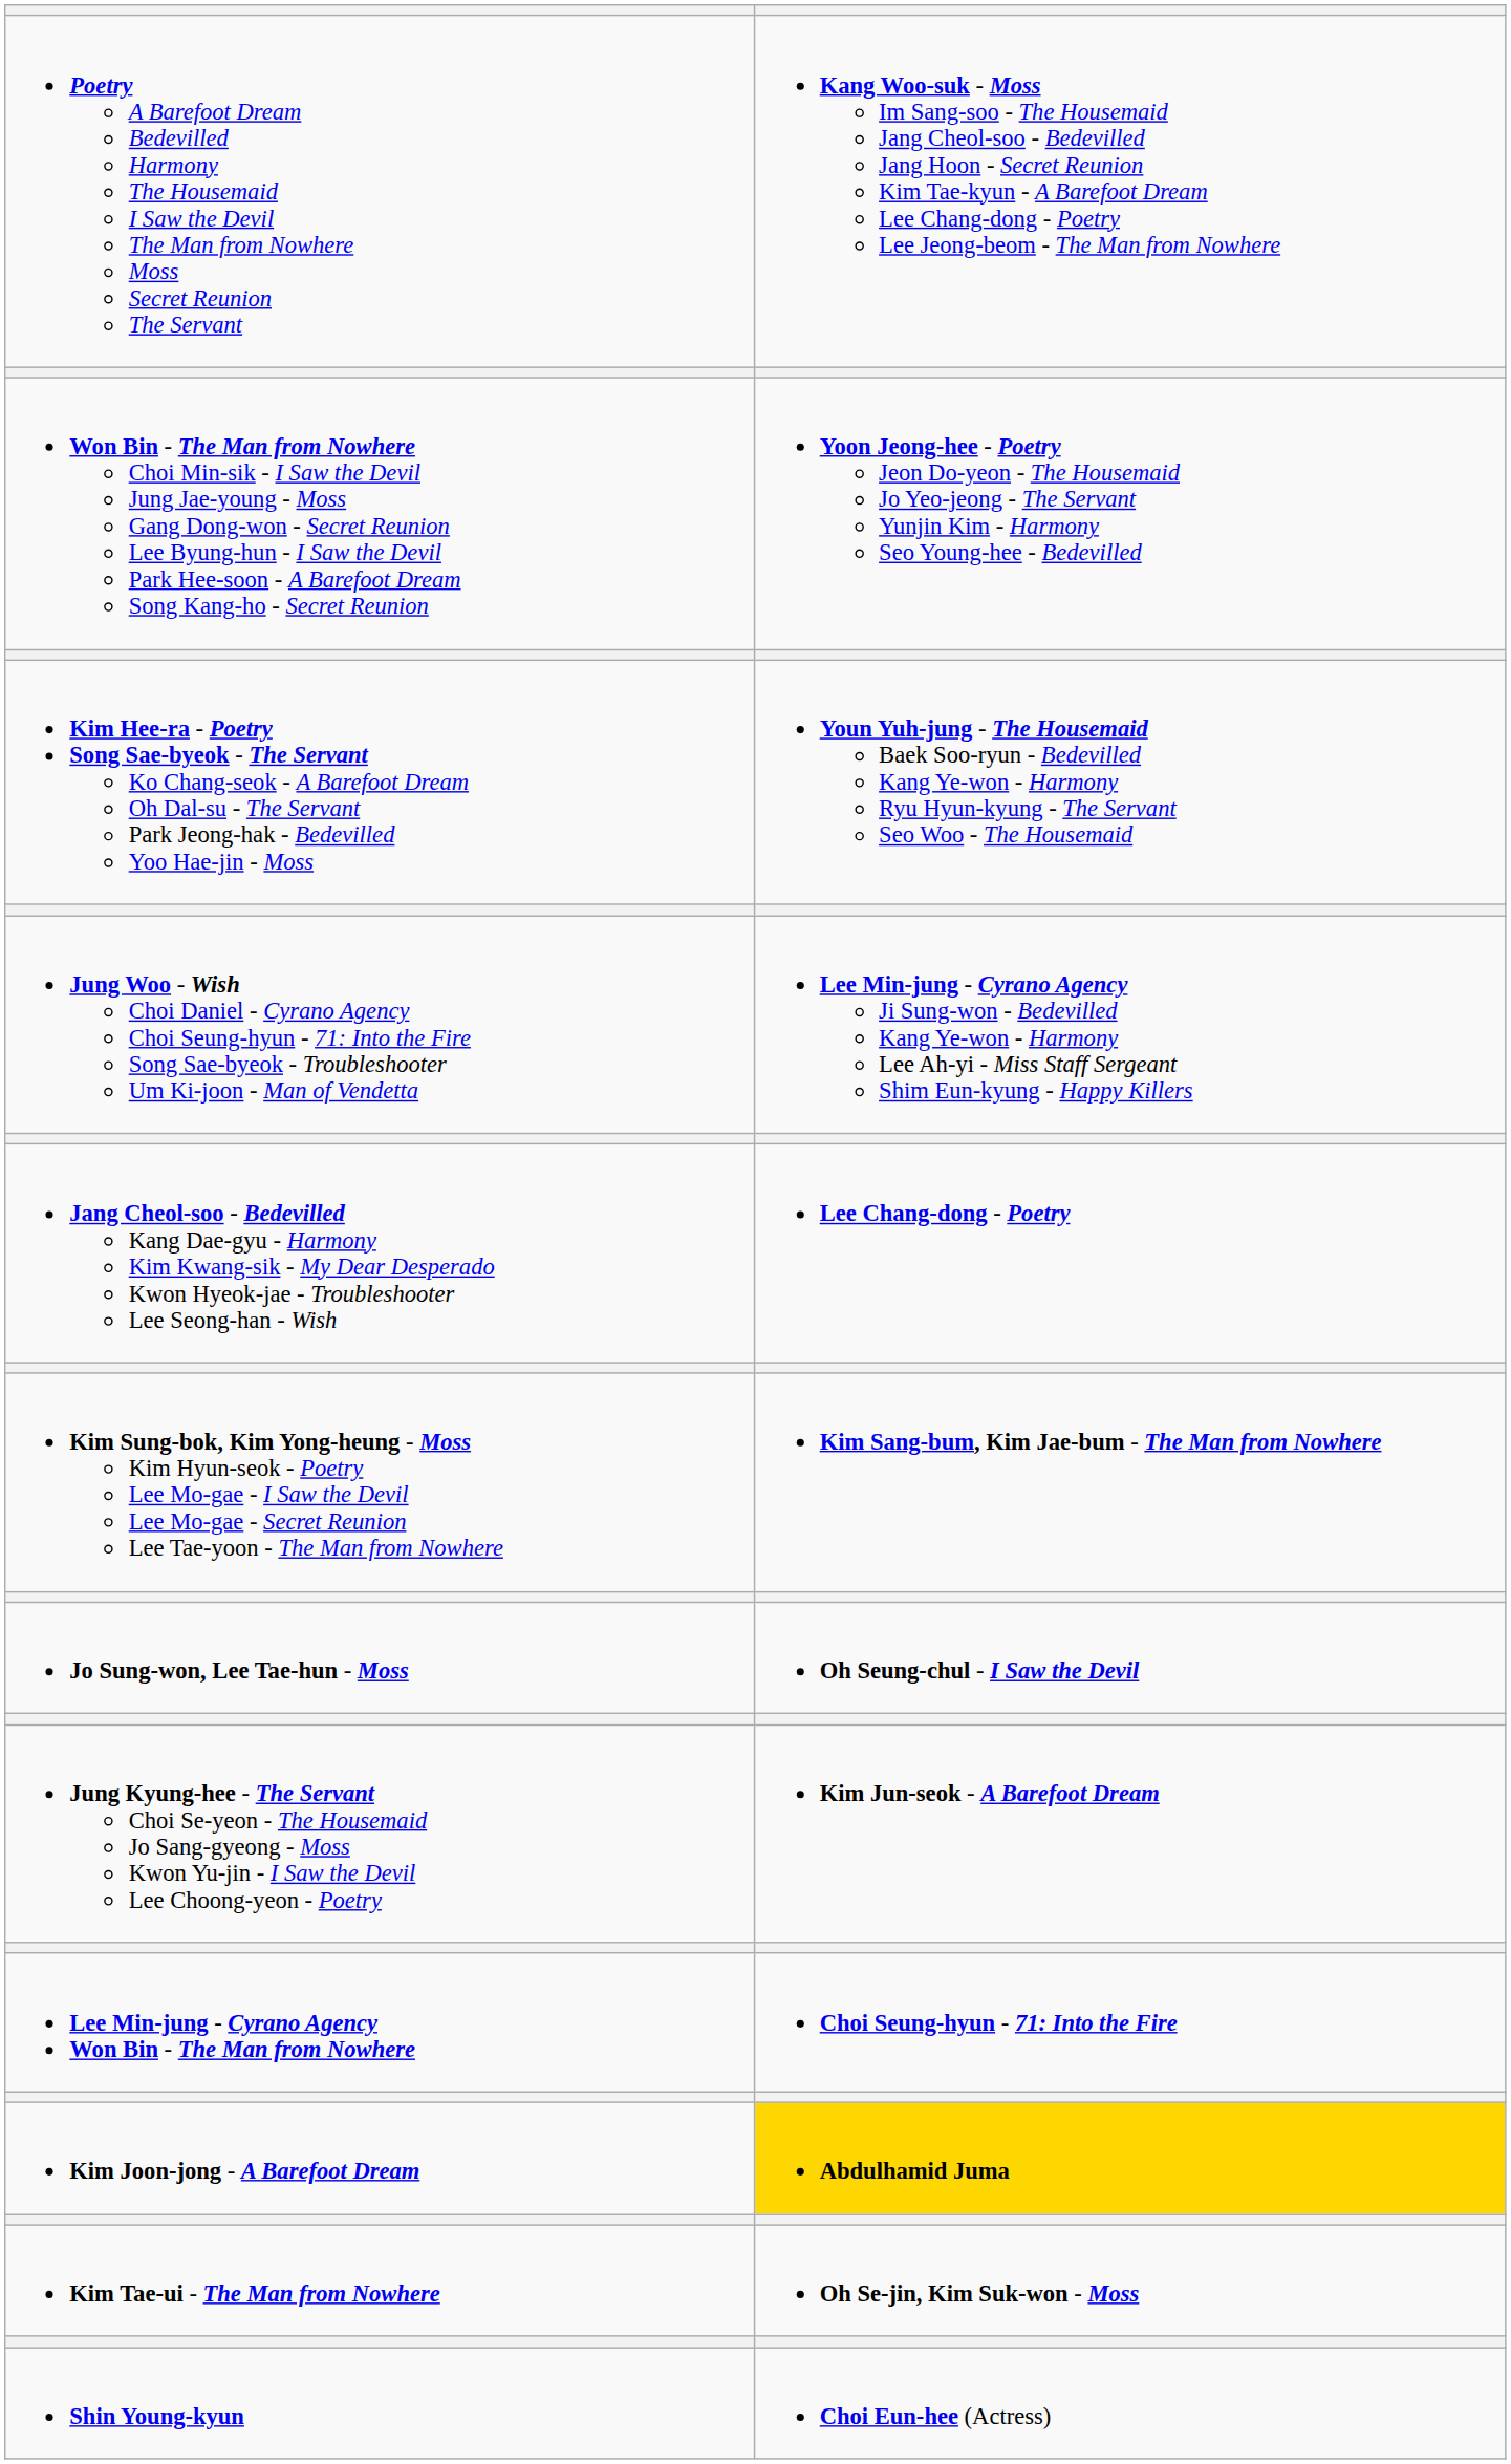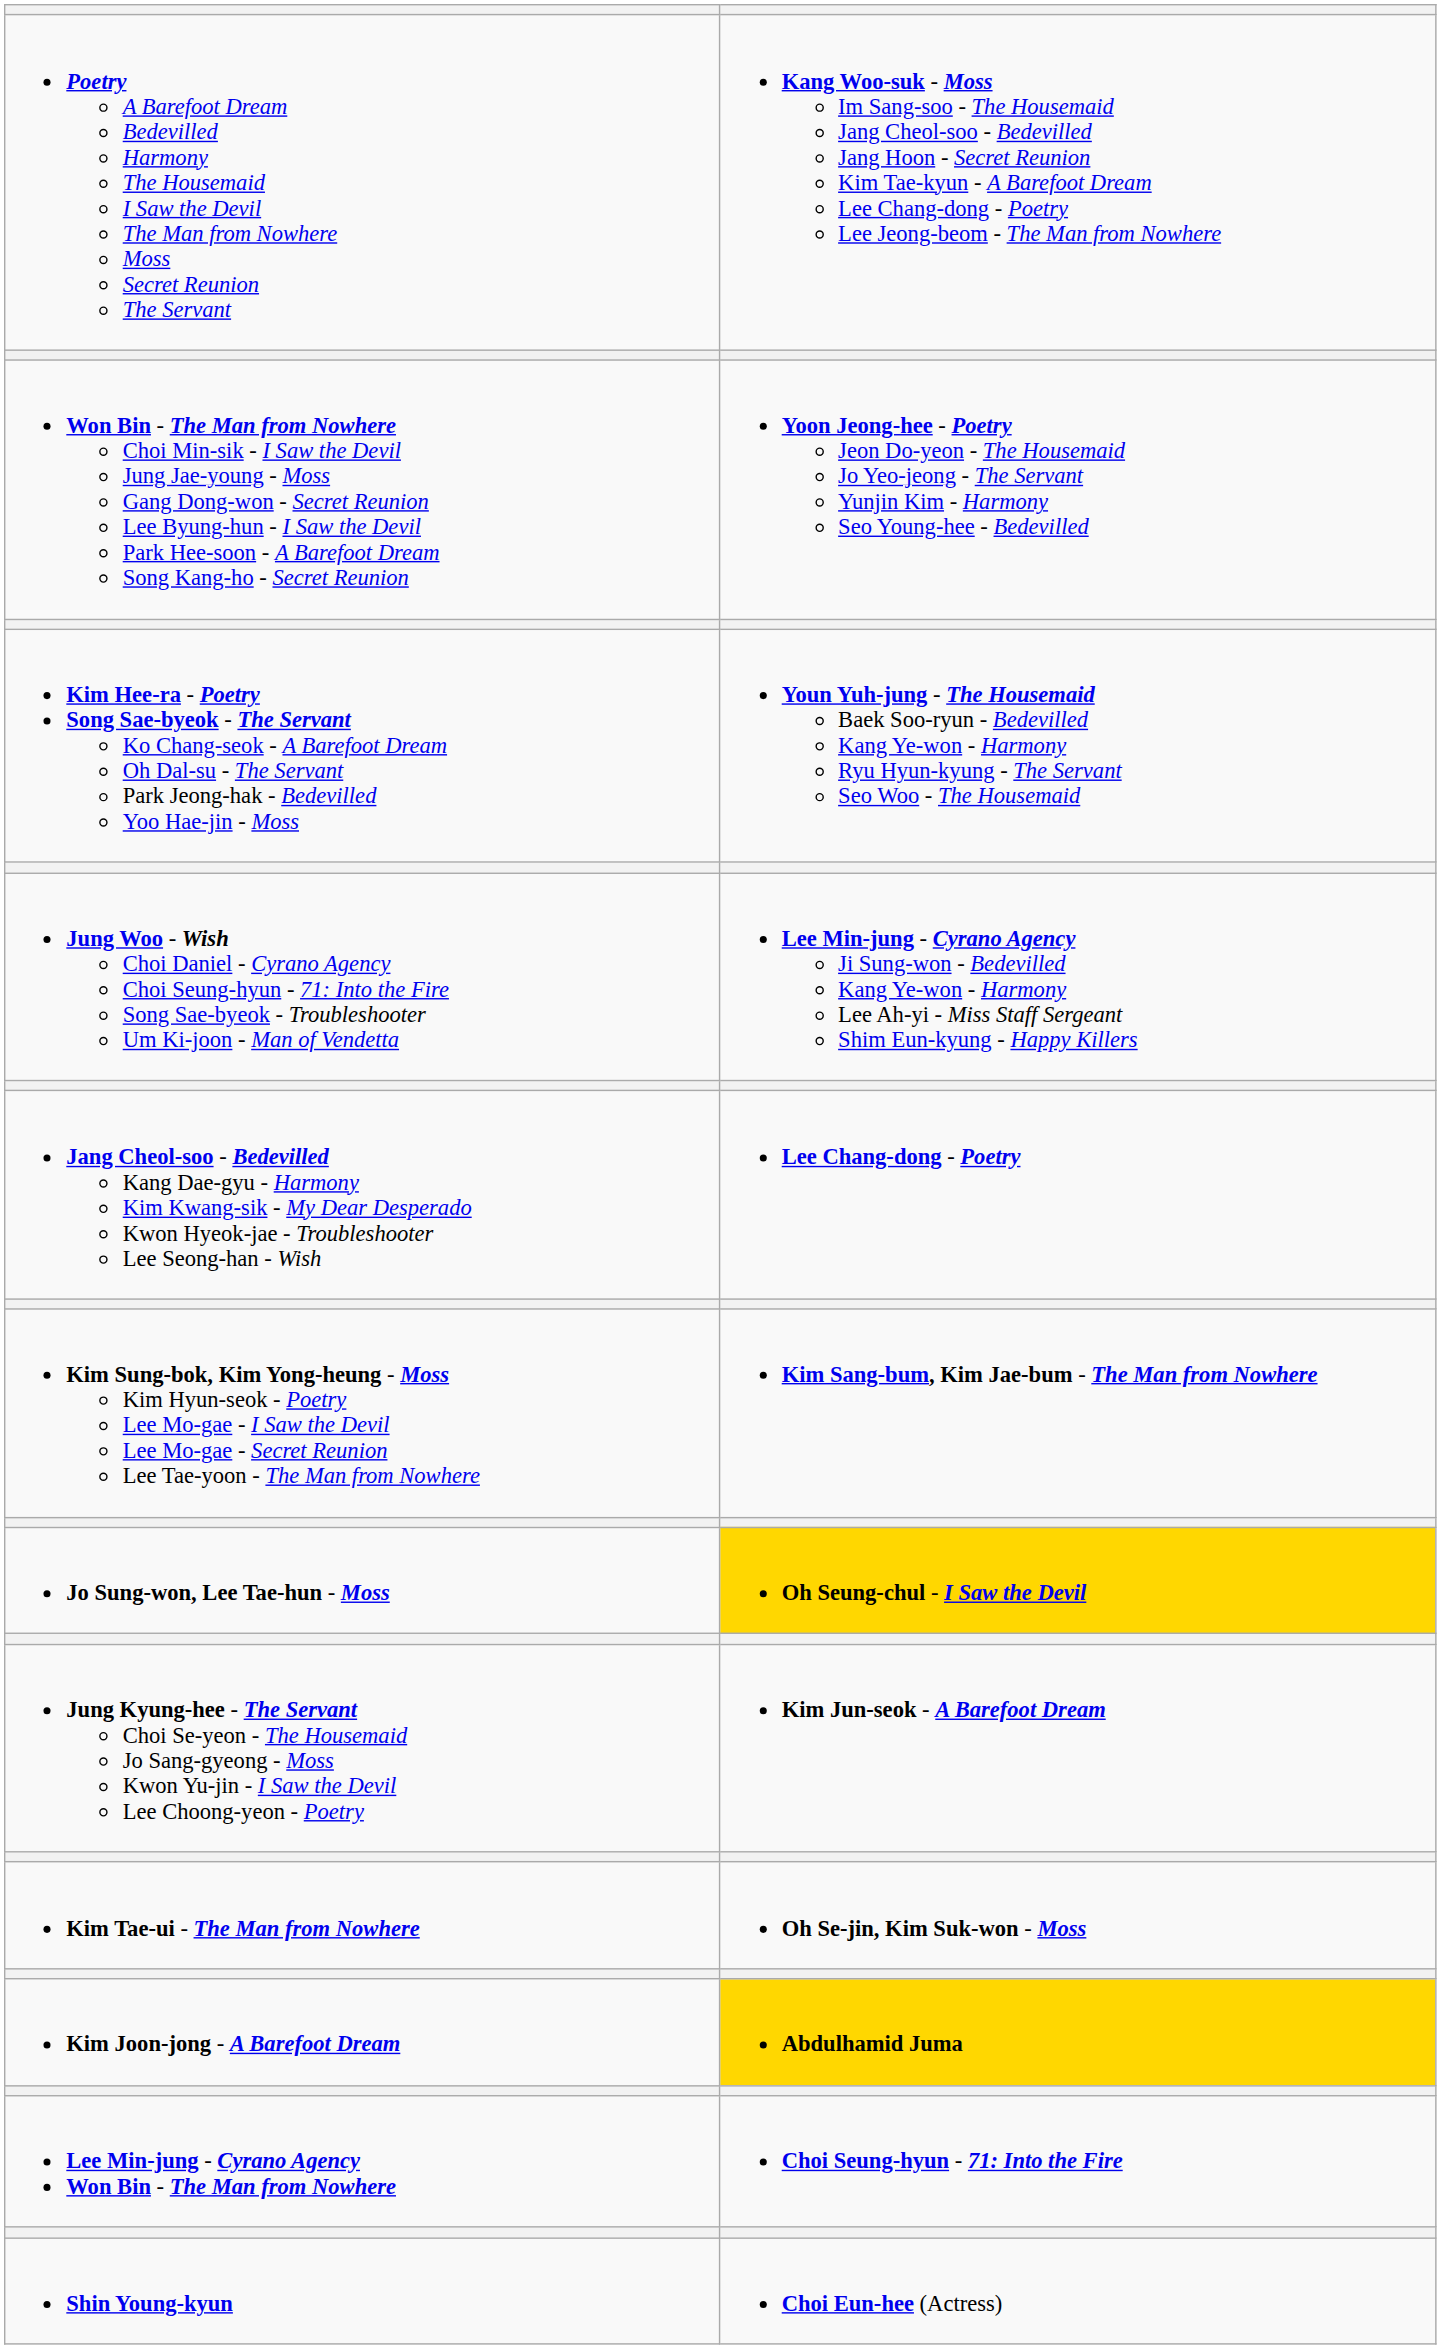Jo Sung-won, Lee Tae-hun - Moss | column 2: no background -> gold background
rows swapped: Kim Tae-ui - The Man from Nowhere <-> Lee Min-jung - Cyrano Agency Won Bin - The Man from Nowhere
